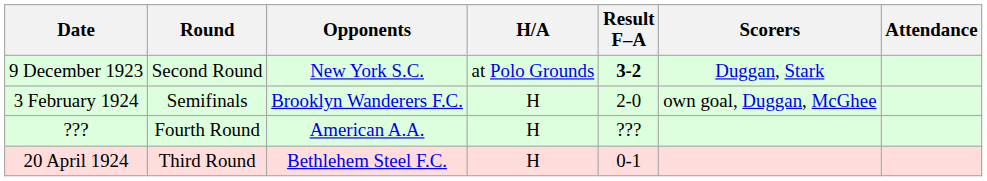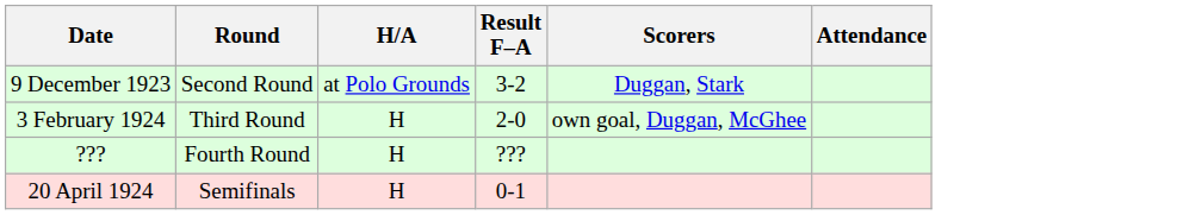- column: Opponents | New York S.C. | Brooklyn Wanderers F.C. | American A.A. | Bethlehem Steel F.C.
9 December 1923 | Result F–A: bold -> normal
3 February 1924 | Round: Semifinals -> Third Round
20 April 1924 | Round: Third Round -> Semifinals
